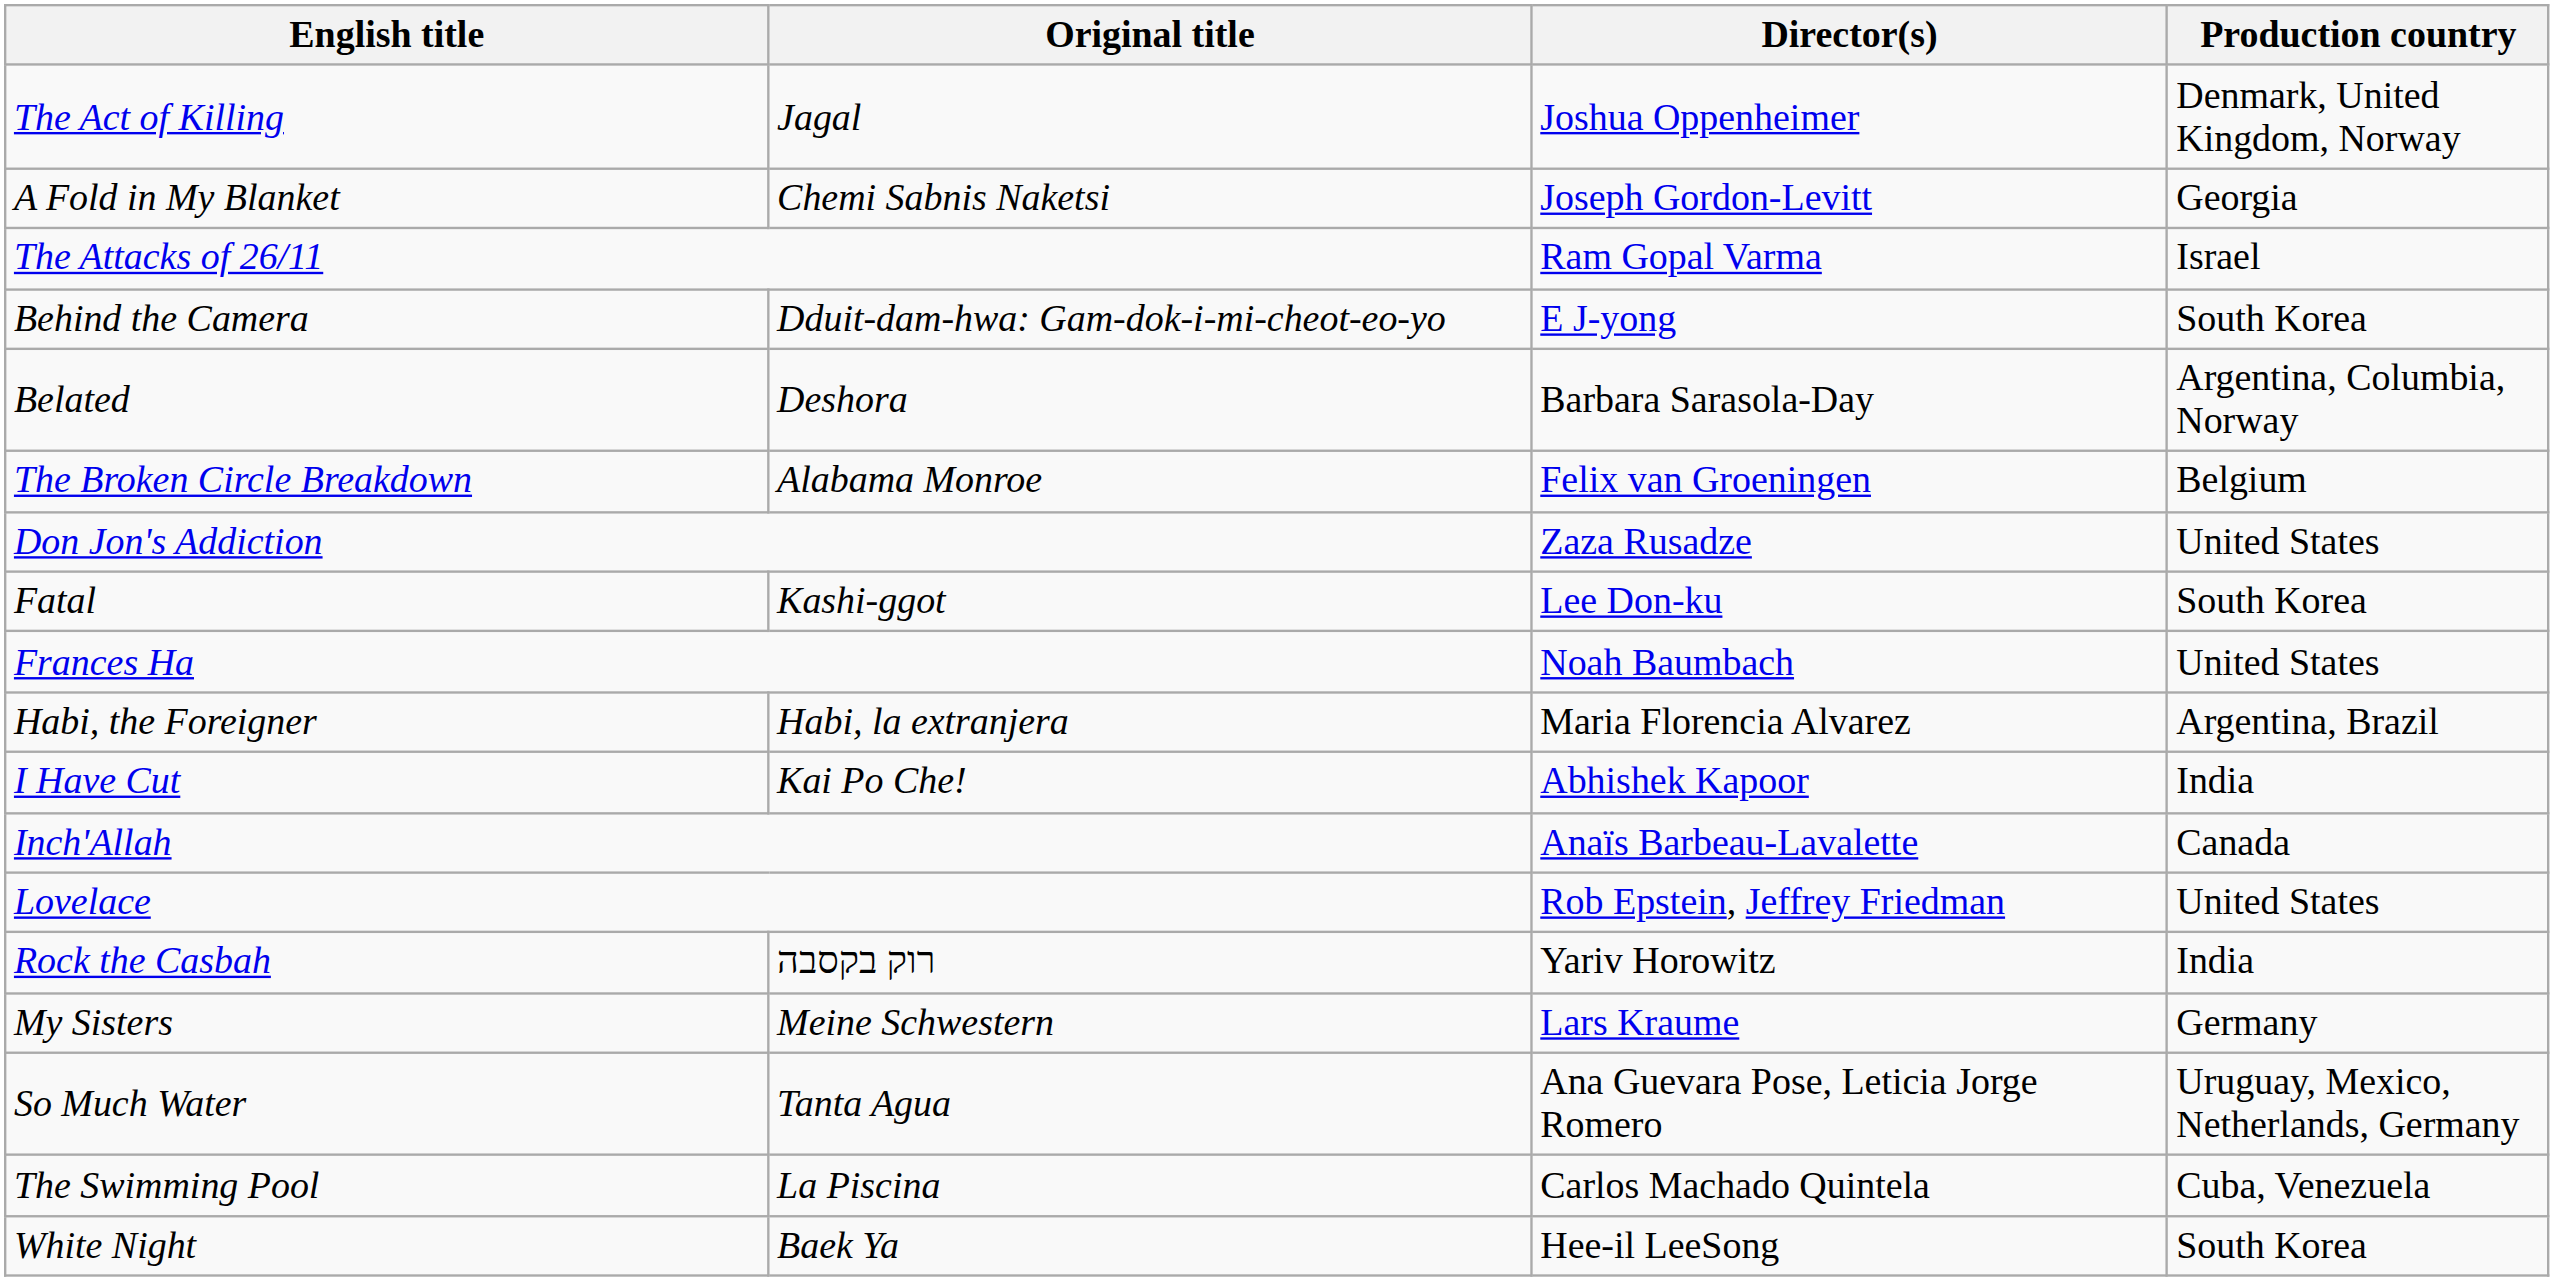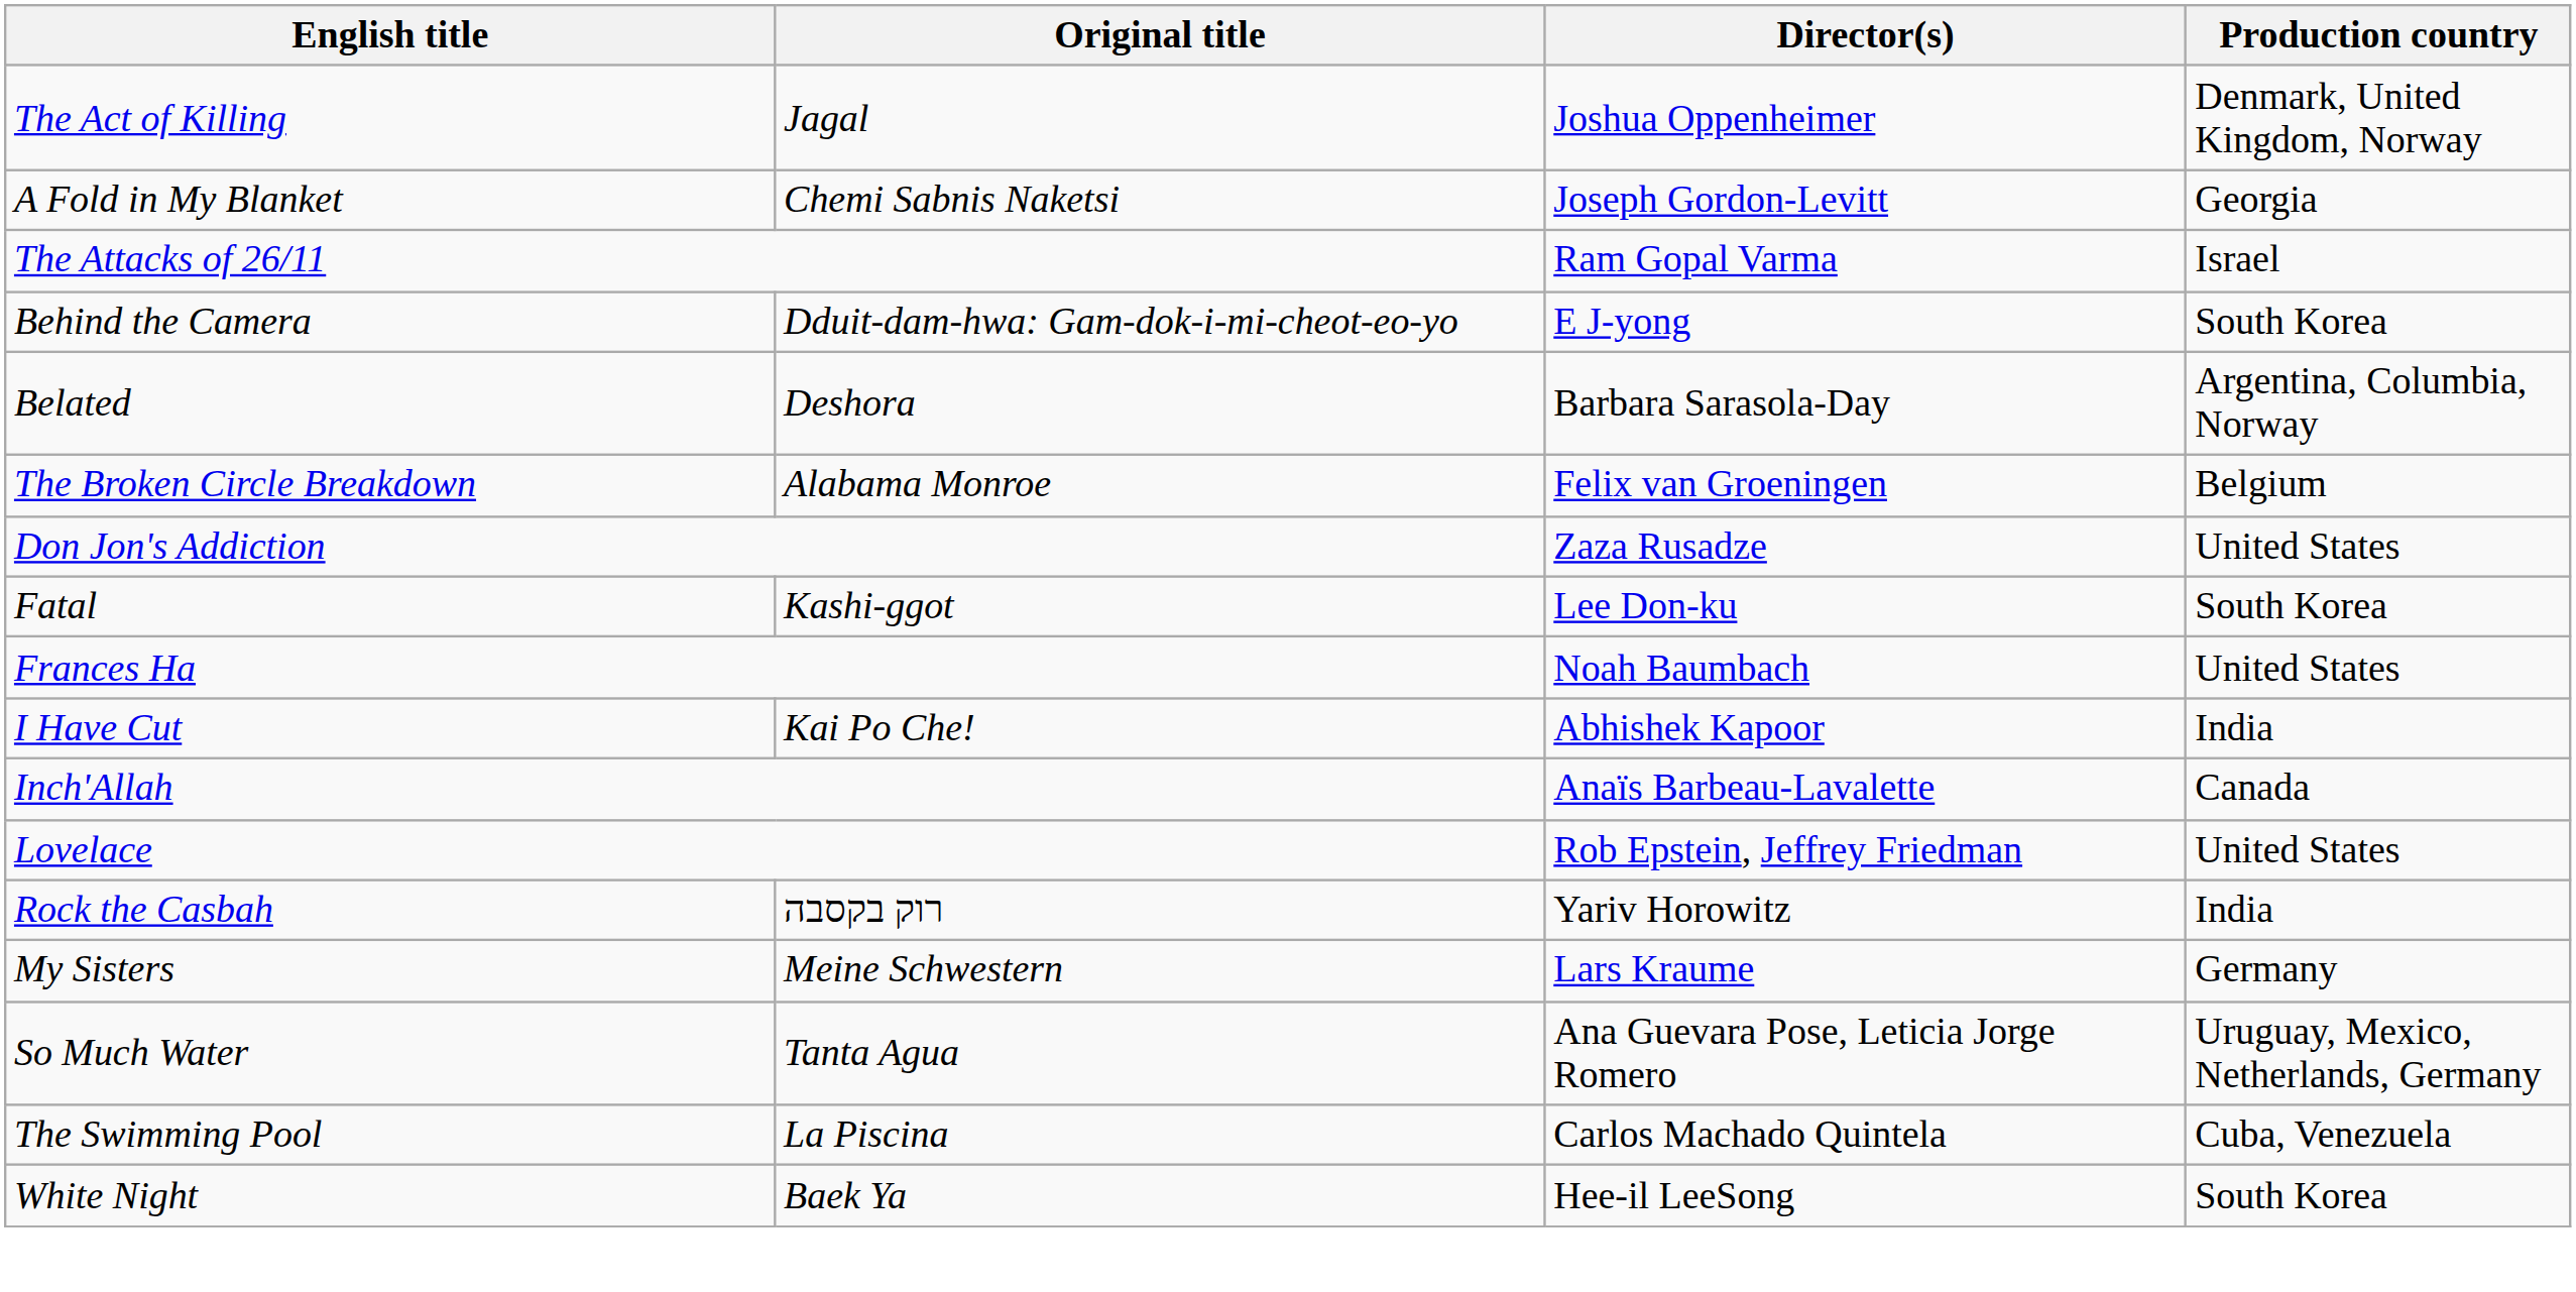- row: Habi, the Foreigner | Habi, la extranjera | Maria Florencia Alvarez | Argentina, Brazil
